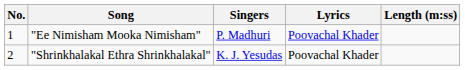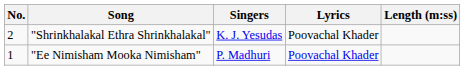rows swapped: "Ee Nimisham Mooka Nimisham" <-> "Shrinkhalakal Ethra Shrinkhalakal"
